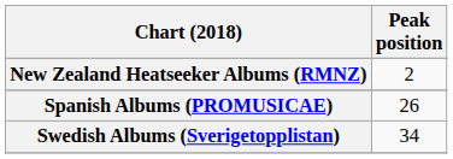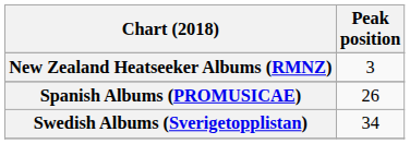New Zealand Heatseeker Albums (RMNZ) | Peak position: 2 -> 3
